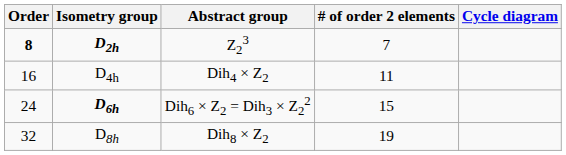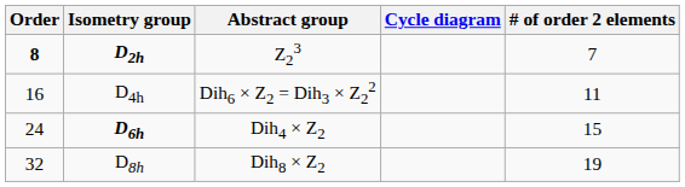columns swapped: # of order 2 elements <-> Cycle diagram
D4h | Abstract group: Dih4 × Z2 -> Dih6 × Z2 = Dih3 × Z22
D6h | Abstract group: Dih6 × Z2 = Dih3 × Z22 -> Dih4 × Z2
